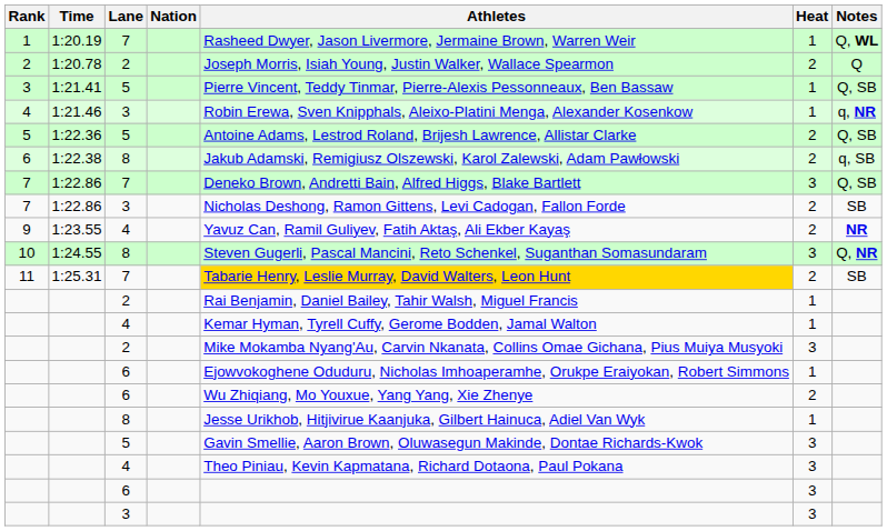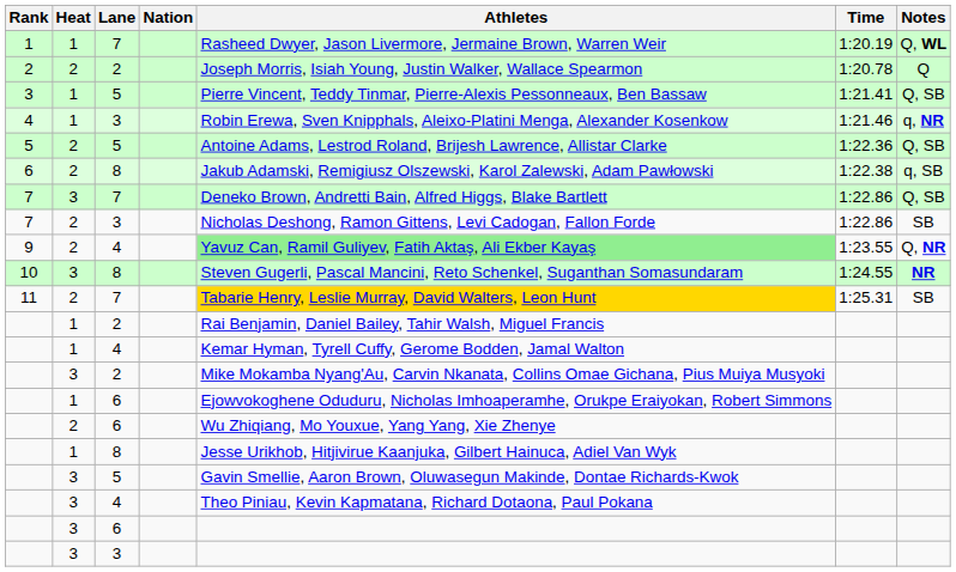columns swapped: Heat <-> Time
9 | Athletes: no background -> lightgreen background
9 | Notes: NR -> Q, NR
10 | Notes: Q, NR -> NR
